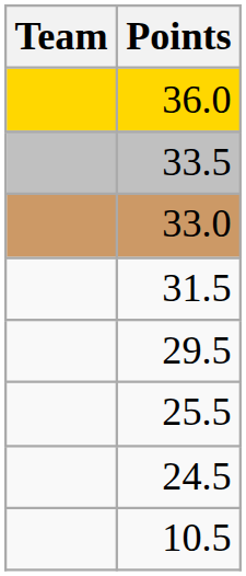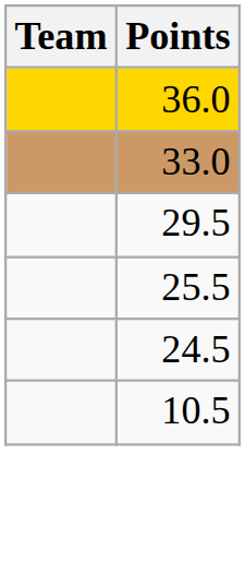- row: 33.5
- row: 31.5
